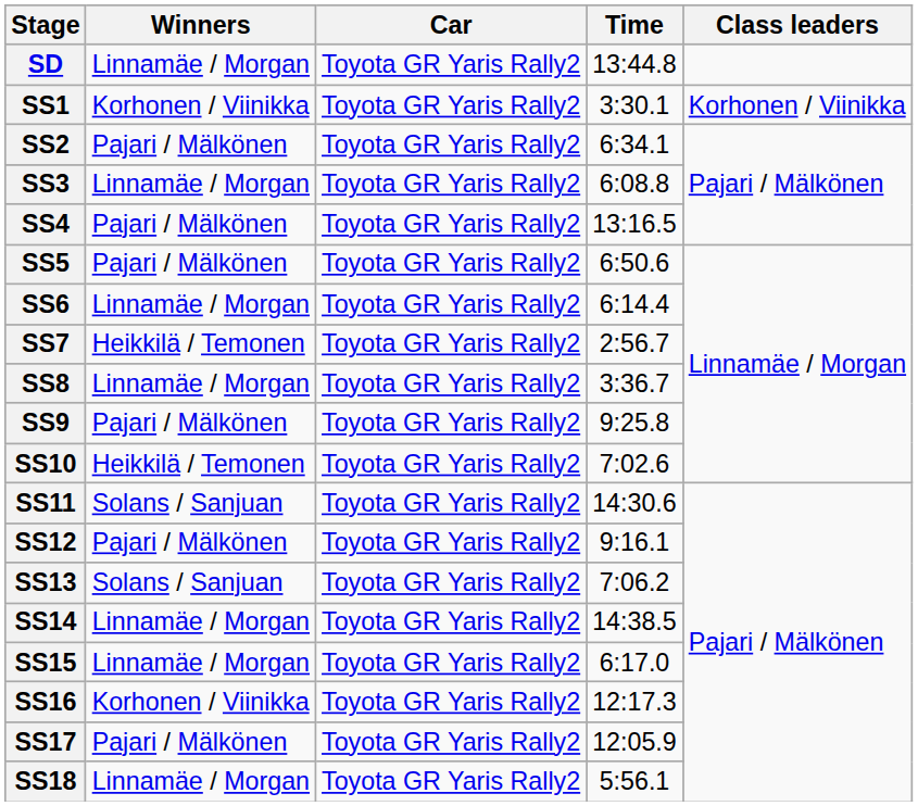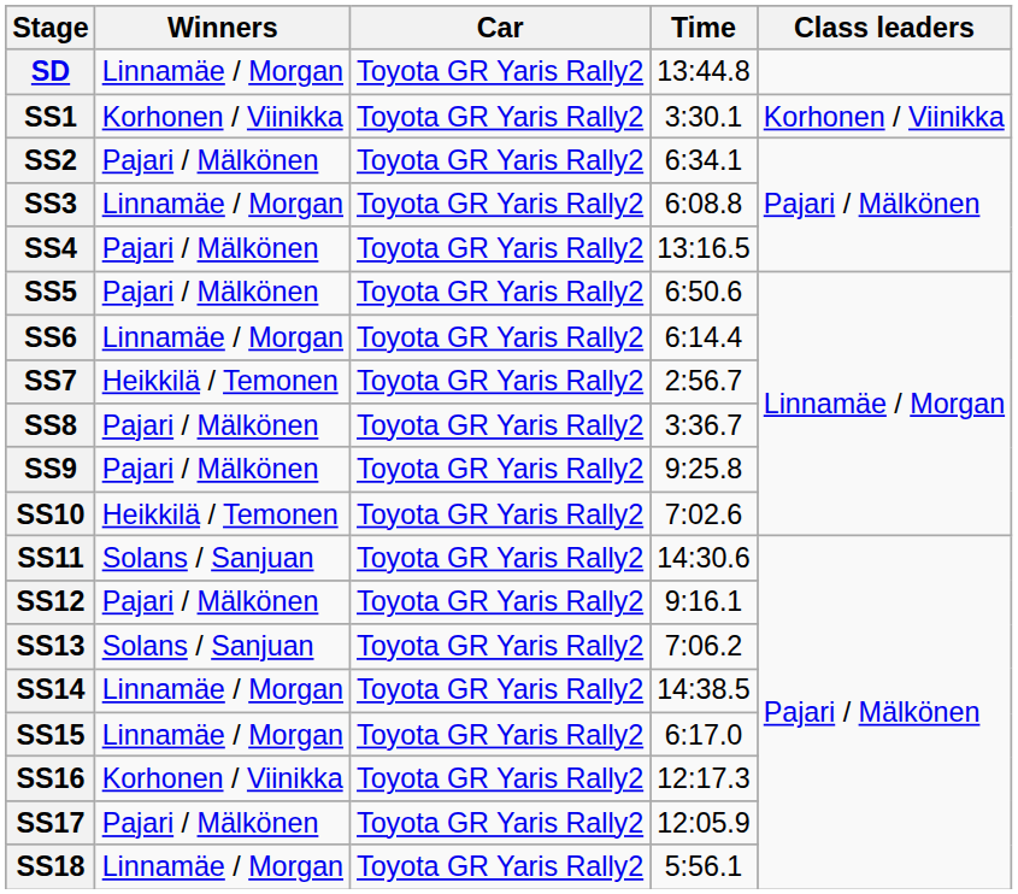SS8 | Winners: Linnamäe / Morgan -> Pajari / Mälkönen
